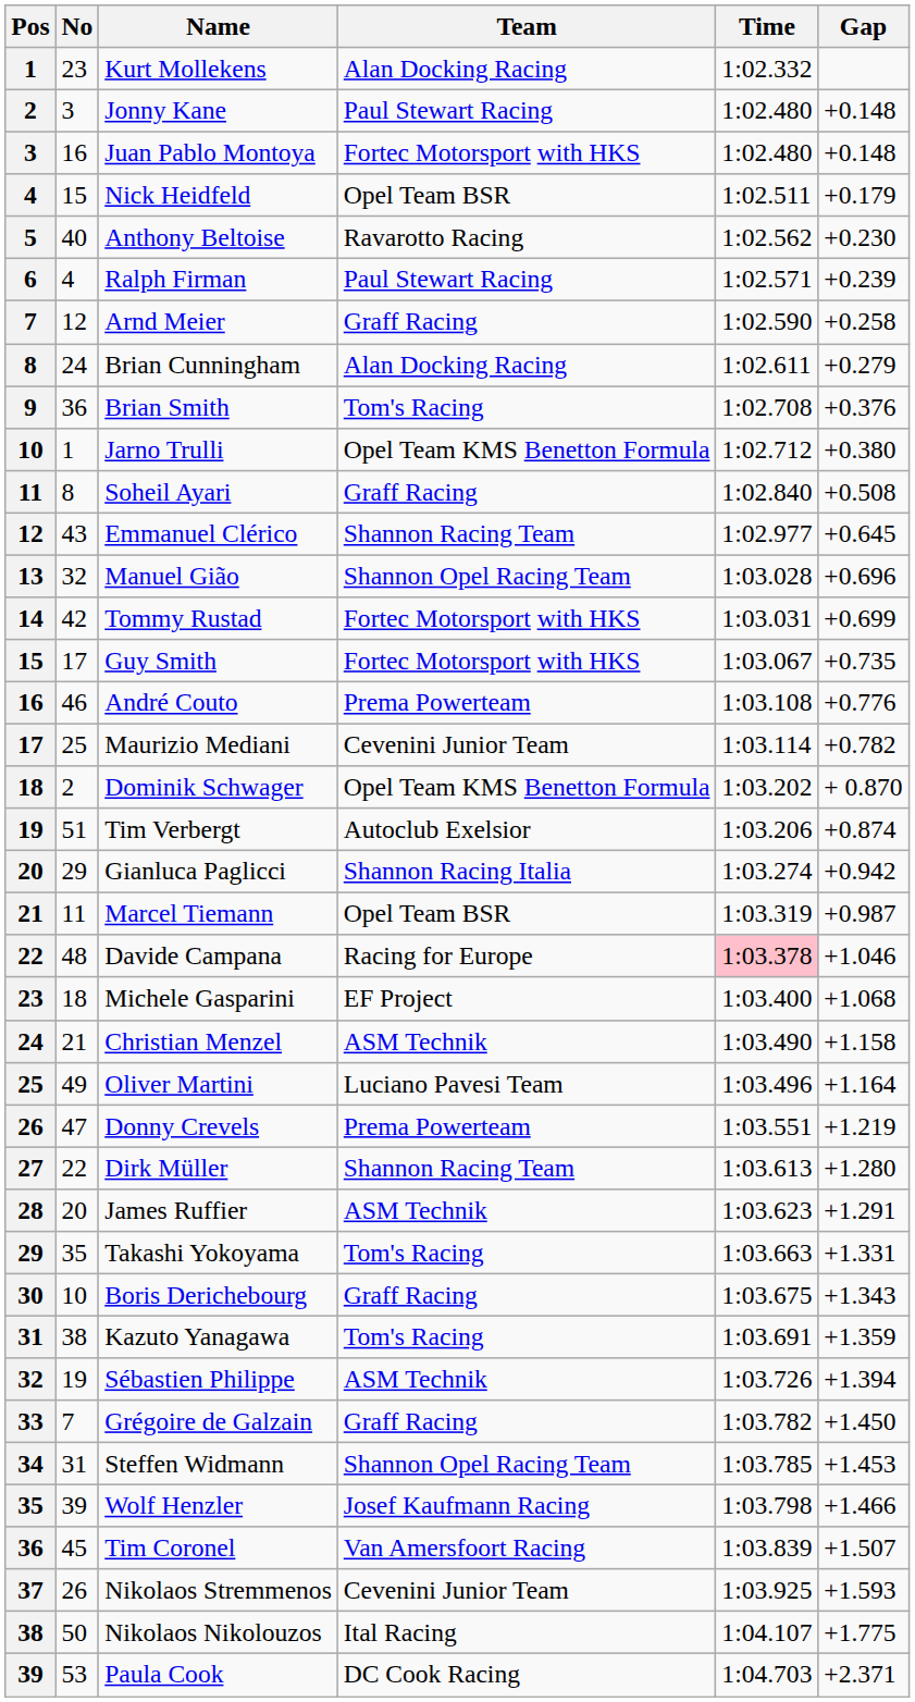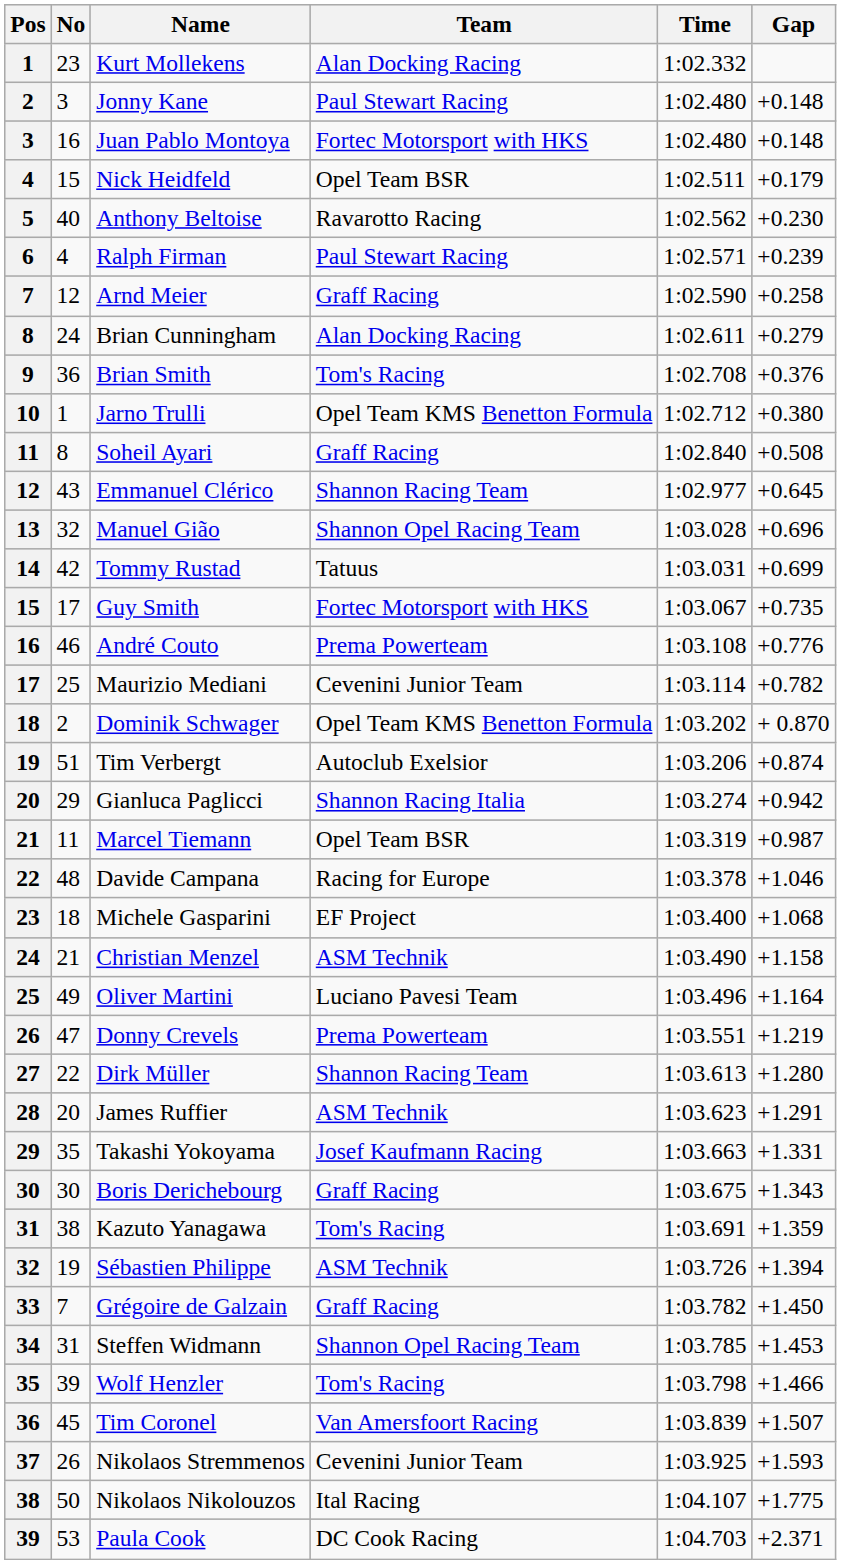Tommy Rustad | Team: Fortec Motorsport with HKS -> Tatuus
Davide Campana | Time: pink background -> no background
Takashi Yokoyama | Team: Tom's Racing -> Josef Kaufmann Racing
Boris Derichebourg | No: 10 -> 30
Wolf Henzler | Team: Josef Kaufmann Racing -> Tom's Racing
